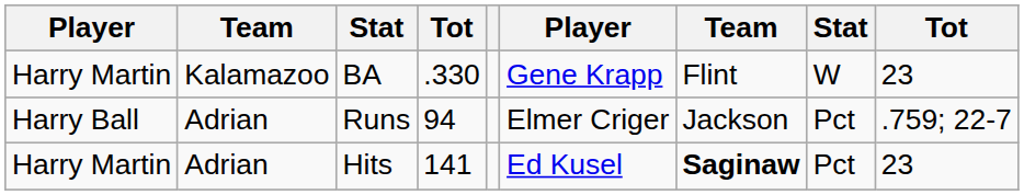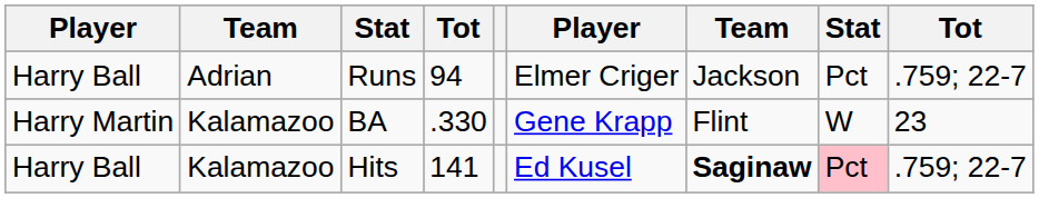rows swapped: BA <-> Runs
Hits | column 1: Harry Martin -> Harry Ball
Hits | column 2: Adrian -> Kalamazoo
Hits | column 8: no background -> pink background
Hits | column 9: 23 -> .759; 22-7
